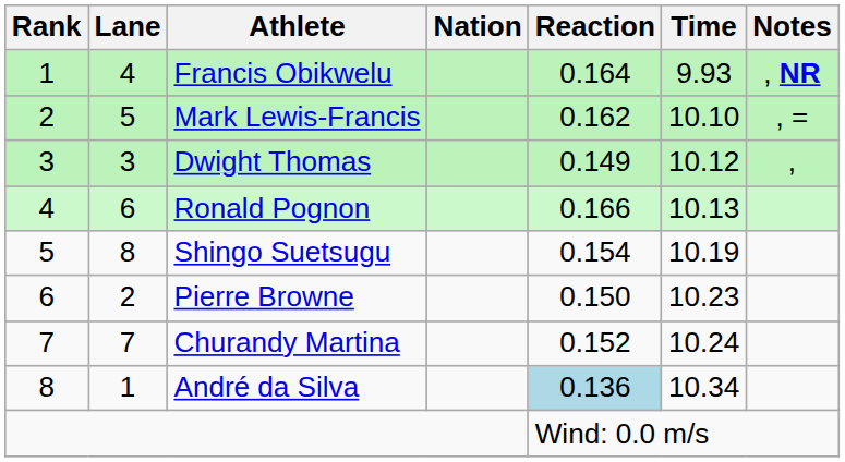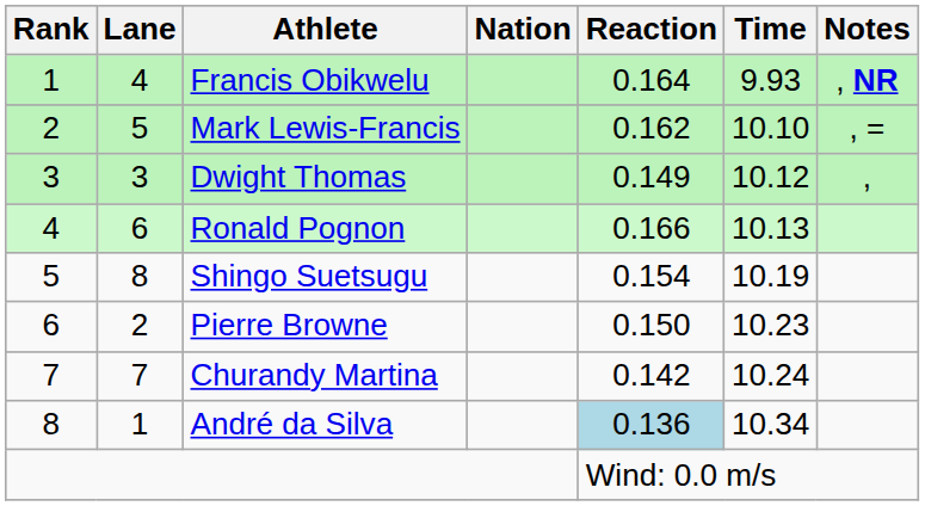Churandy Martina | Reaction: 0.152 -> 0.142
